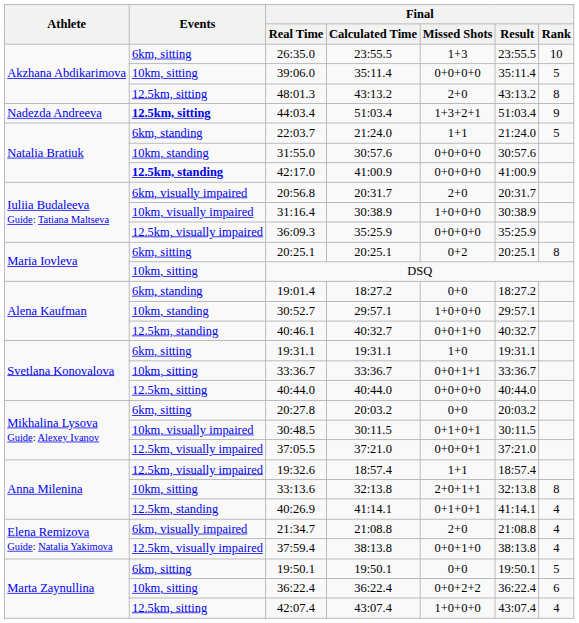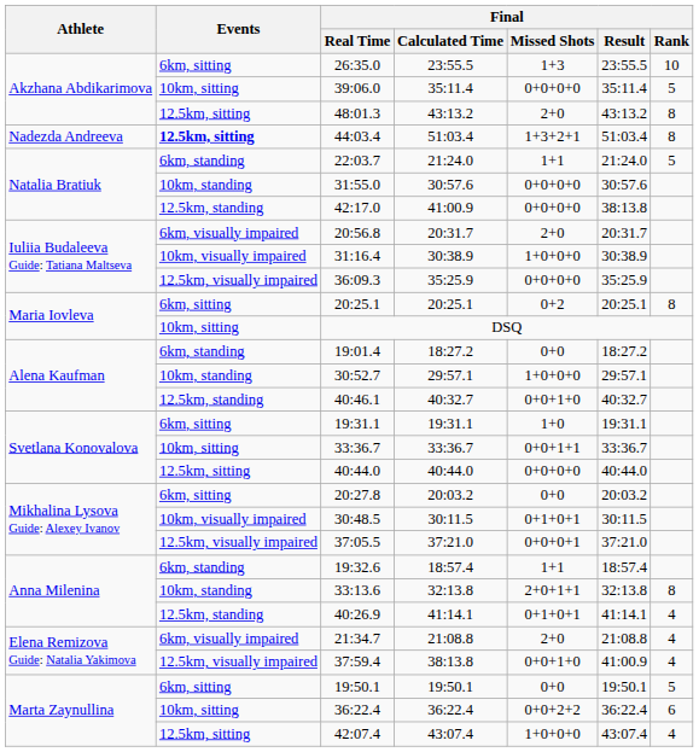44:03.4 | Final / Rank: 9 -> 8
42:17.0 | Events: bold -> normal
42:17.0 | Final / Result: 41:00.9 -> 38:13.8
19:32.6 | Events: 12.5km, visually impaired -> 6km, standing
33:13.6 | Events: 10km, sitting -> 10km, standing
37:59.4 | Final / Result: 38:13.8 -> 41:00.9
